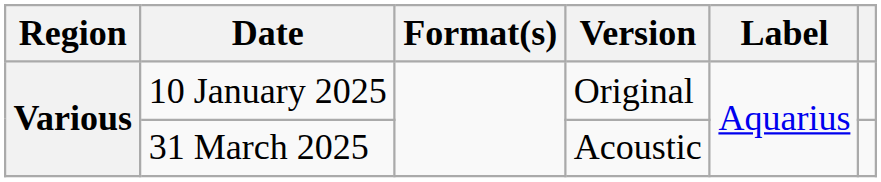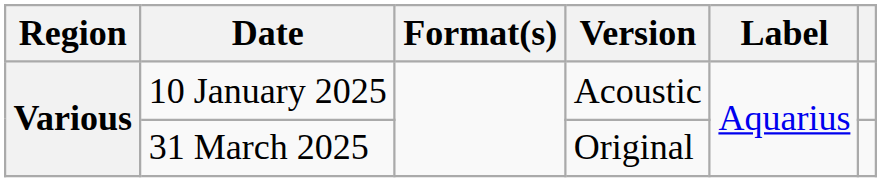10 January 2025 | Version: Original -> Acoustic
31 March 2025 | Version: Acoustic -> Original
